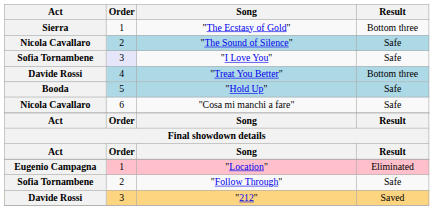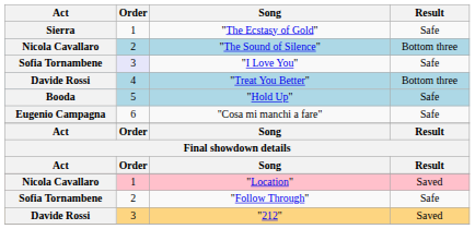"The Ecstasy of Gold" | Result: Bottom three -> Safe
"The Sound of Silence" | Result: Safe -> Bottom three
"Cosa mi manchi a fare" | Act: Nicola Cavallaro -> Eugenio Campagna
"Location" | Act: Eugenio Campagna -> Nicola Cavallaro
"Location" | Result: Eliminated -> Saved
